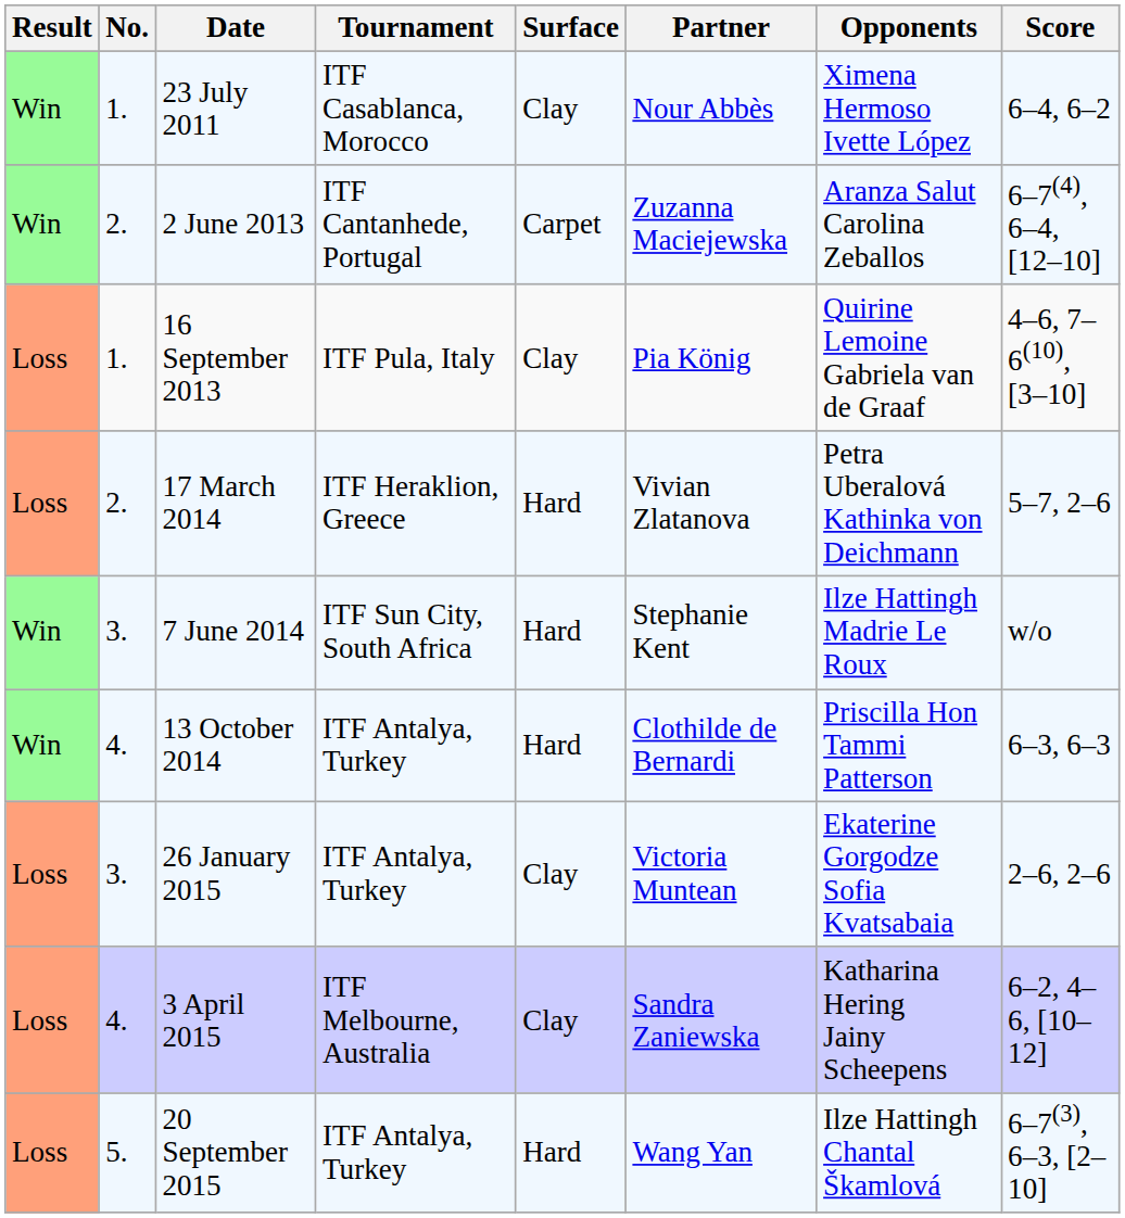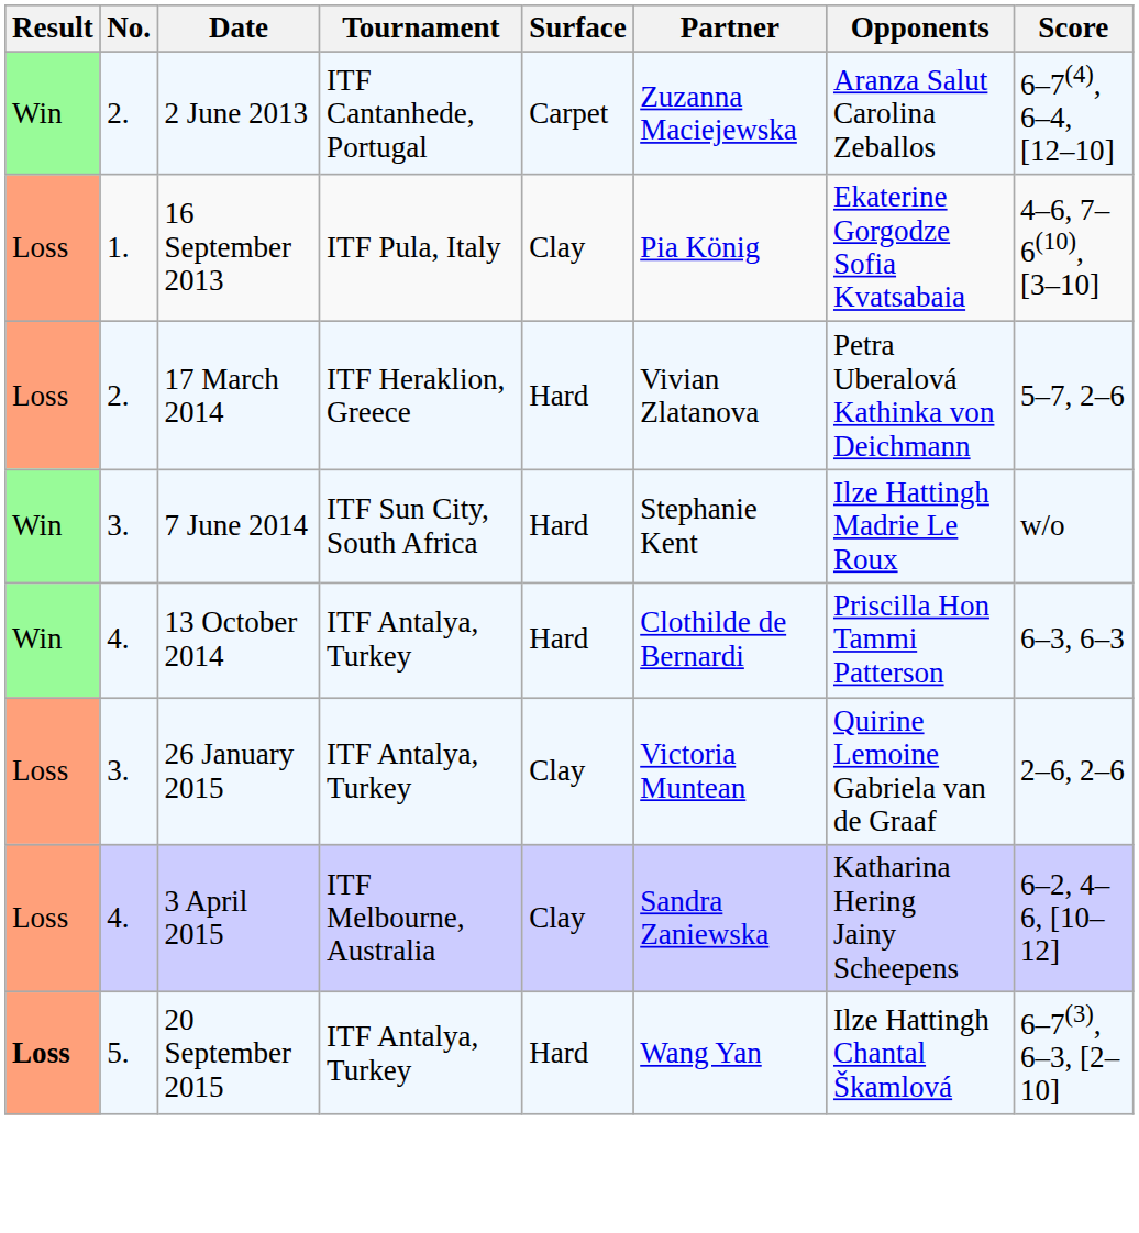- row: Win | 1. | 23 July 2011 | ITF Casablanca, Morocco | Clay | Nour Abbès | Ximena Hermoso Ivette López | 6–4, 6–2
16 September 2013 | Opponents: Quirine Lemoine Gabriela van de Graaf -> Ekaterine Gorgodze Sofia Kvatsabaia
26 January 2015 | Opponents: Ekaterine Gorgodze Sofia Kvatsabaia -> Quirine Lemoine Gabriela van de Graaf
20 September 2015 | Result: normal -> bold
